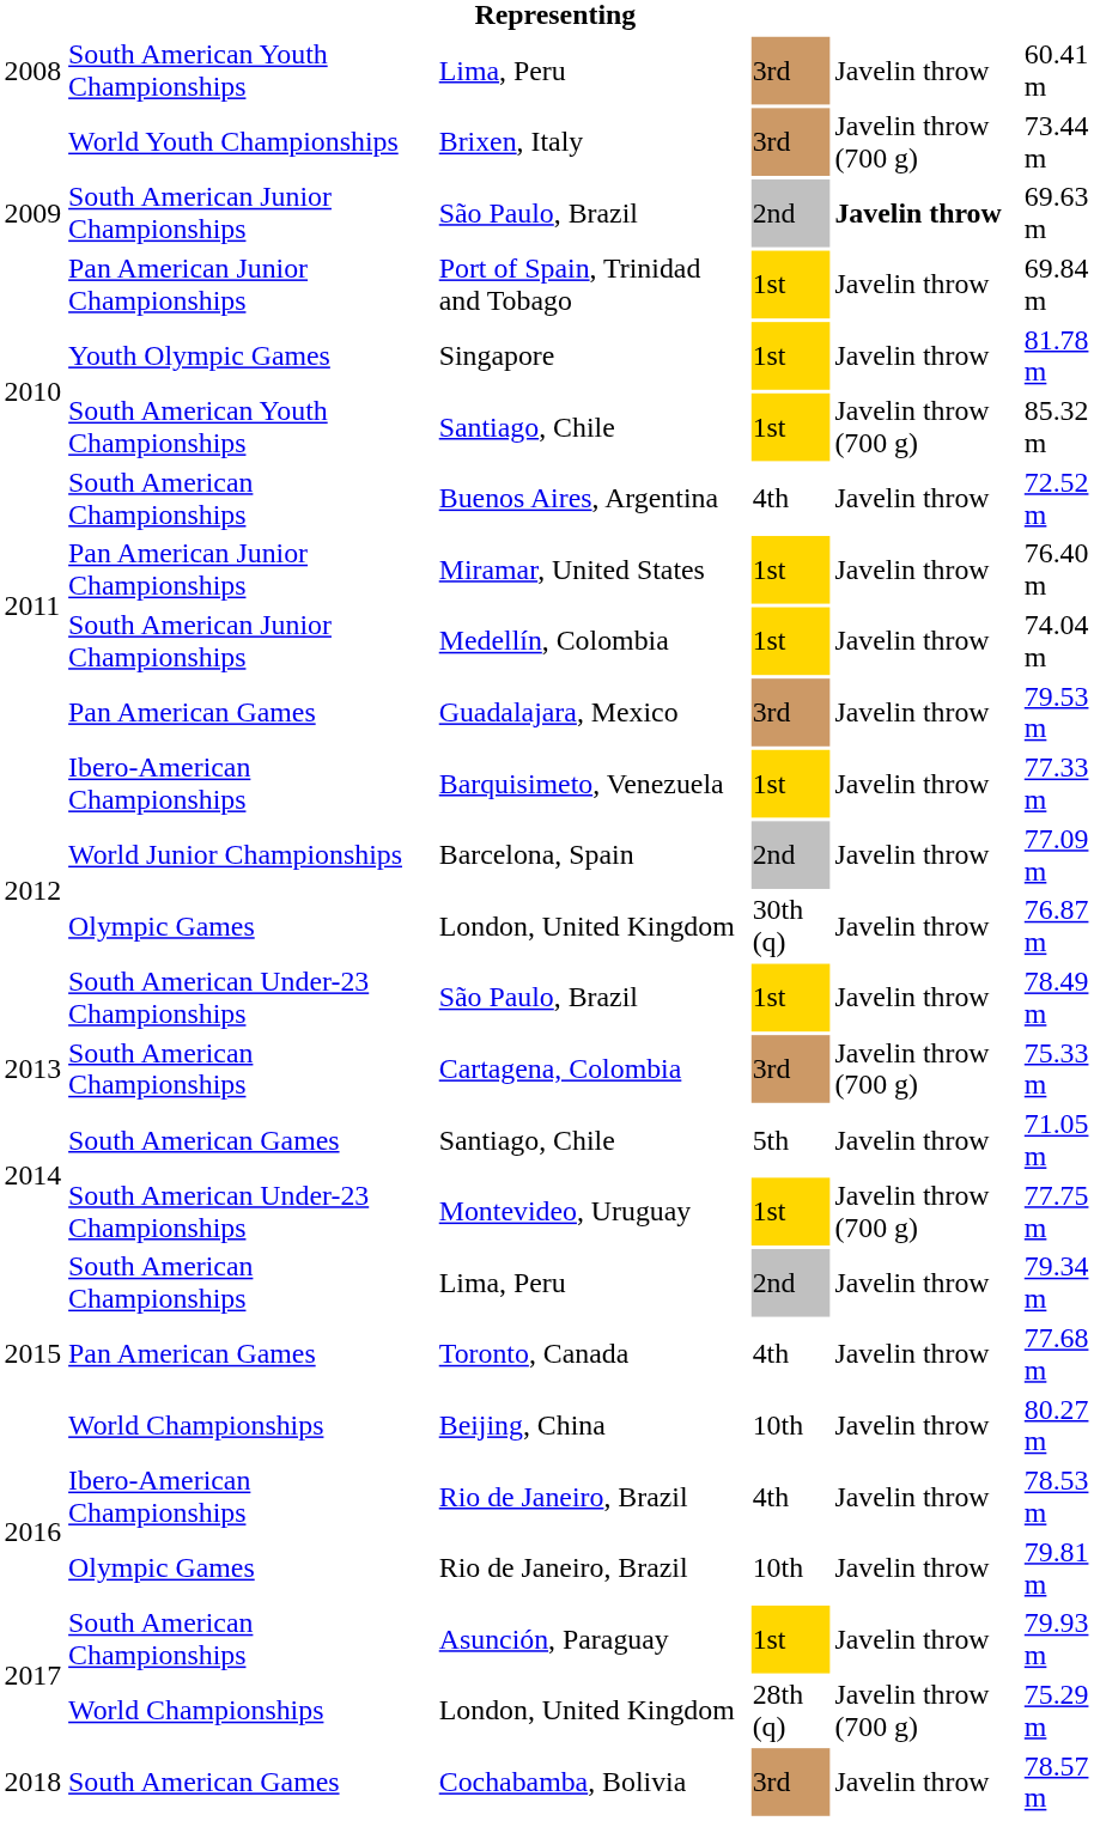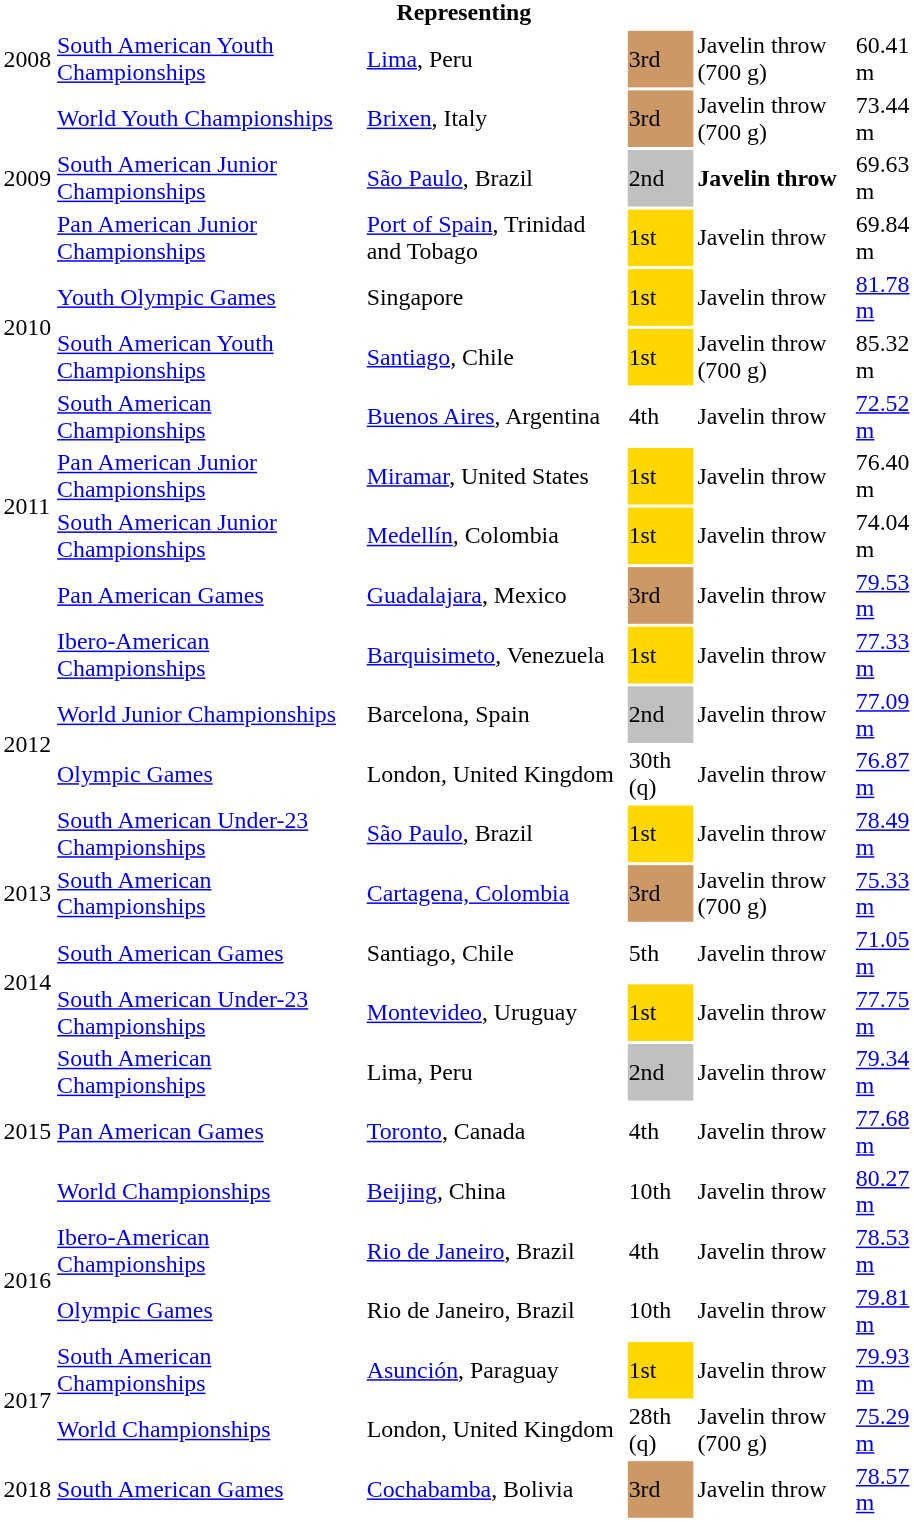South American Youth Championships / Lima, Peru | column 5: Javelin throw -> Javelin throw (700 g)
Montevideo, Uruguay | column 5: Javelin throw (700 g) -> Javelin throw
